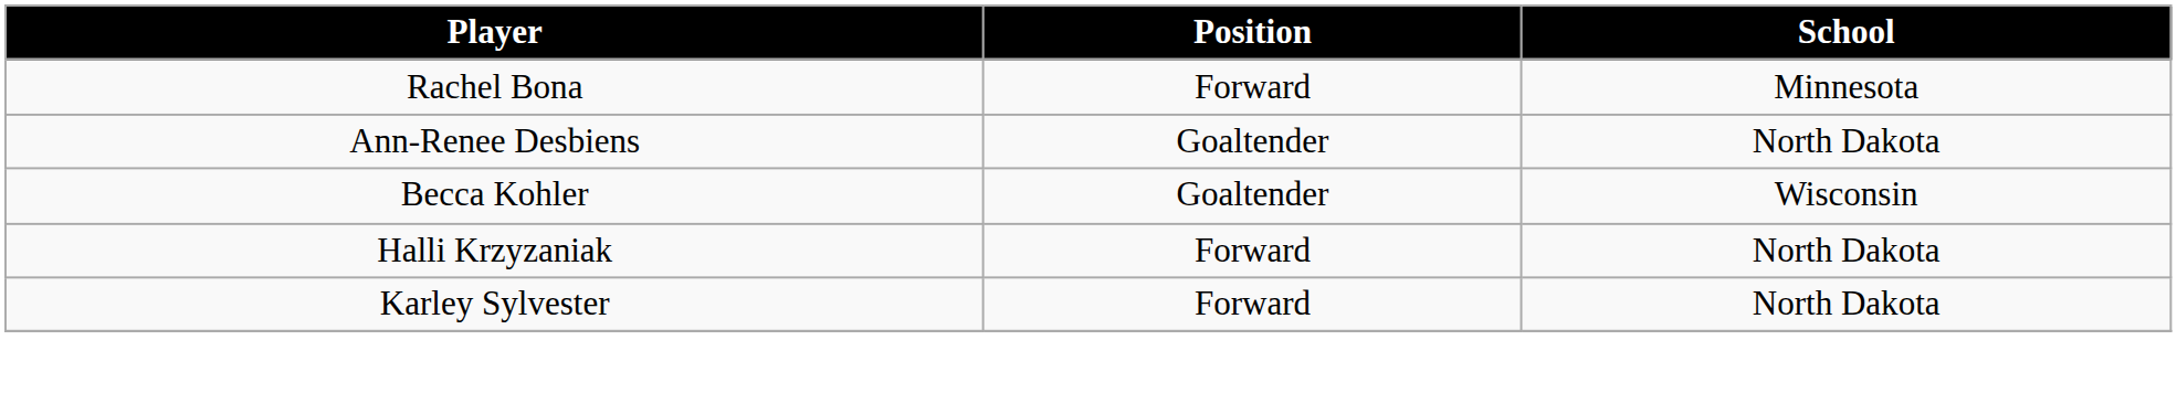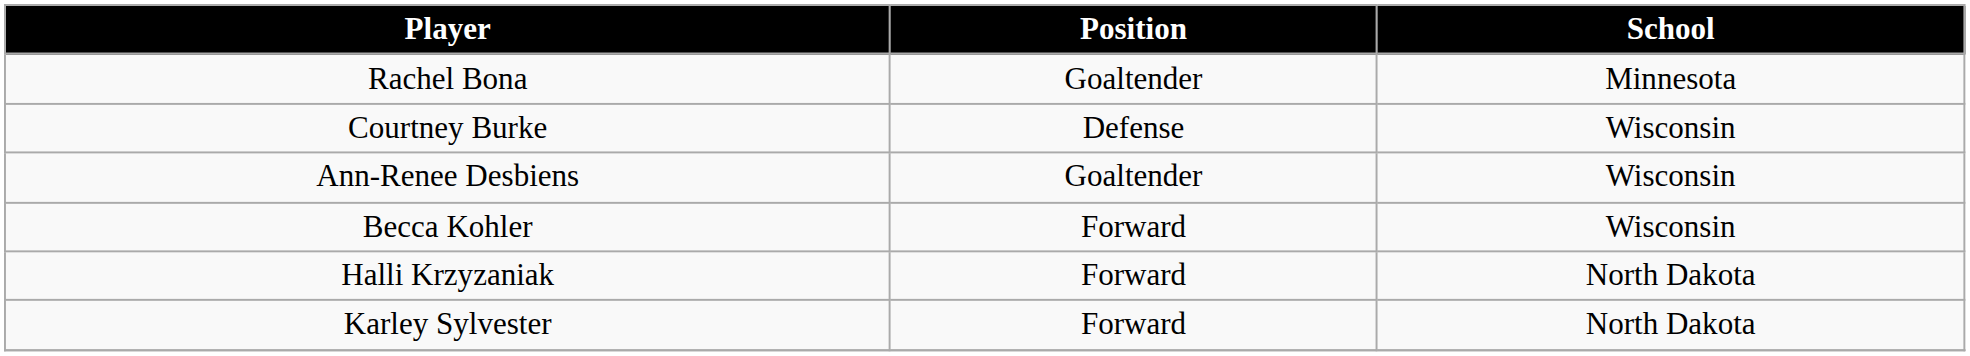Rachel Bona | Position: Forward -> Goaltender
+ row: Courtney Burke | Defense | Wisconsin
Ann-Renee Desbiens | School: North Dakota -> Wisconsin
Becca Kohler | Position: Goaltender -> Forward
